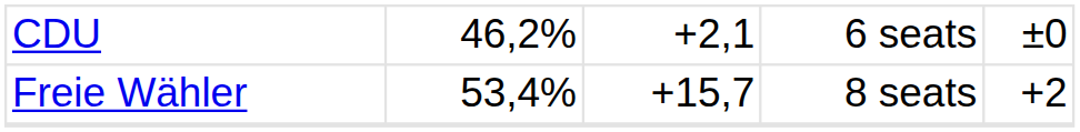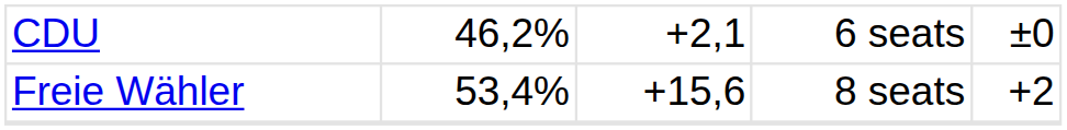Freie Wähler | column 3: +15,7 -> +15,6
